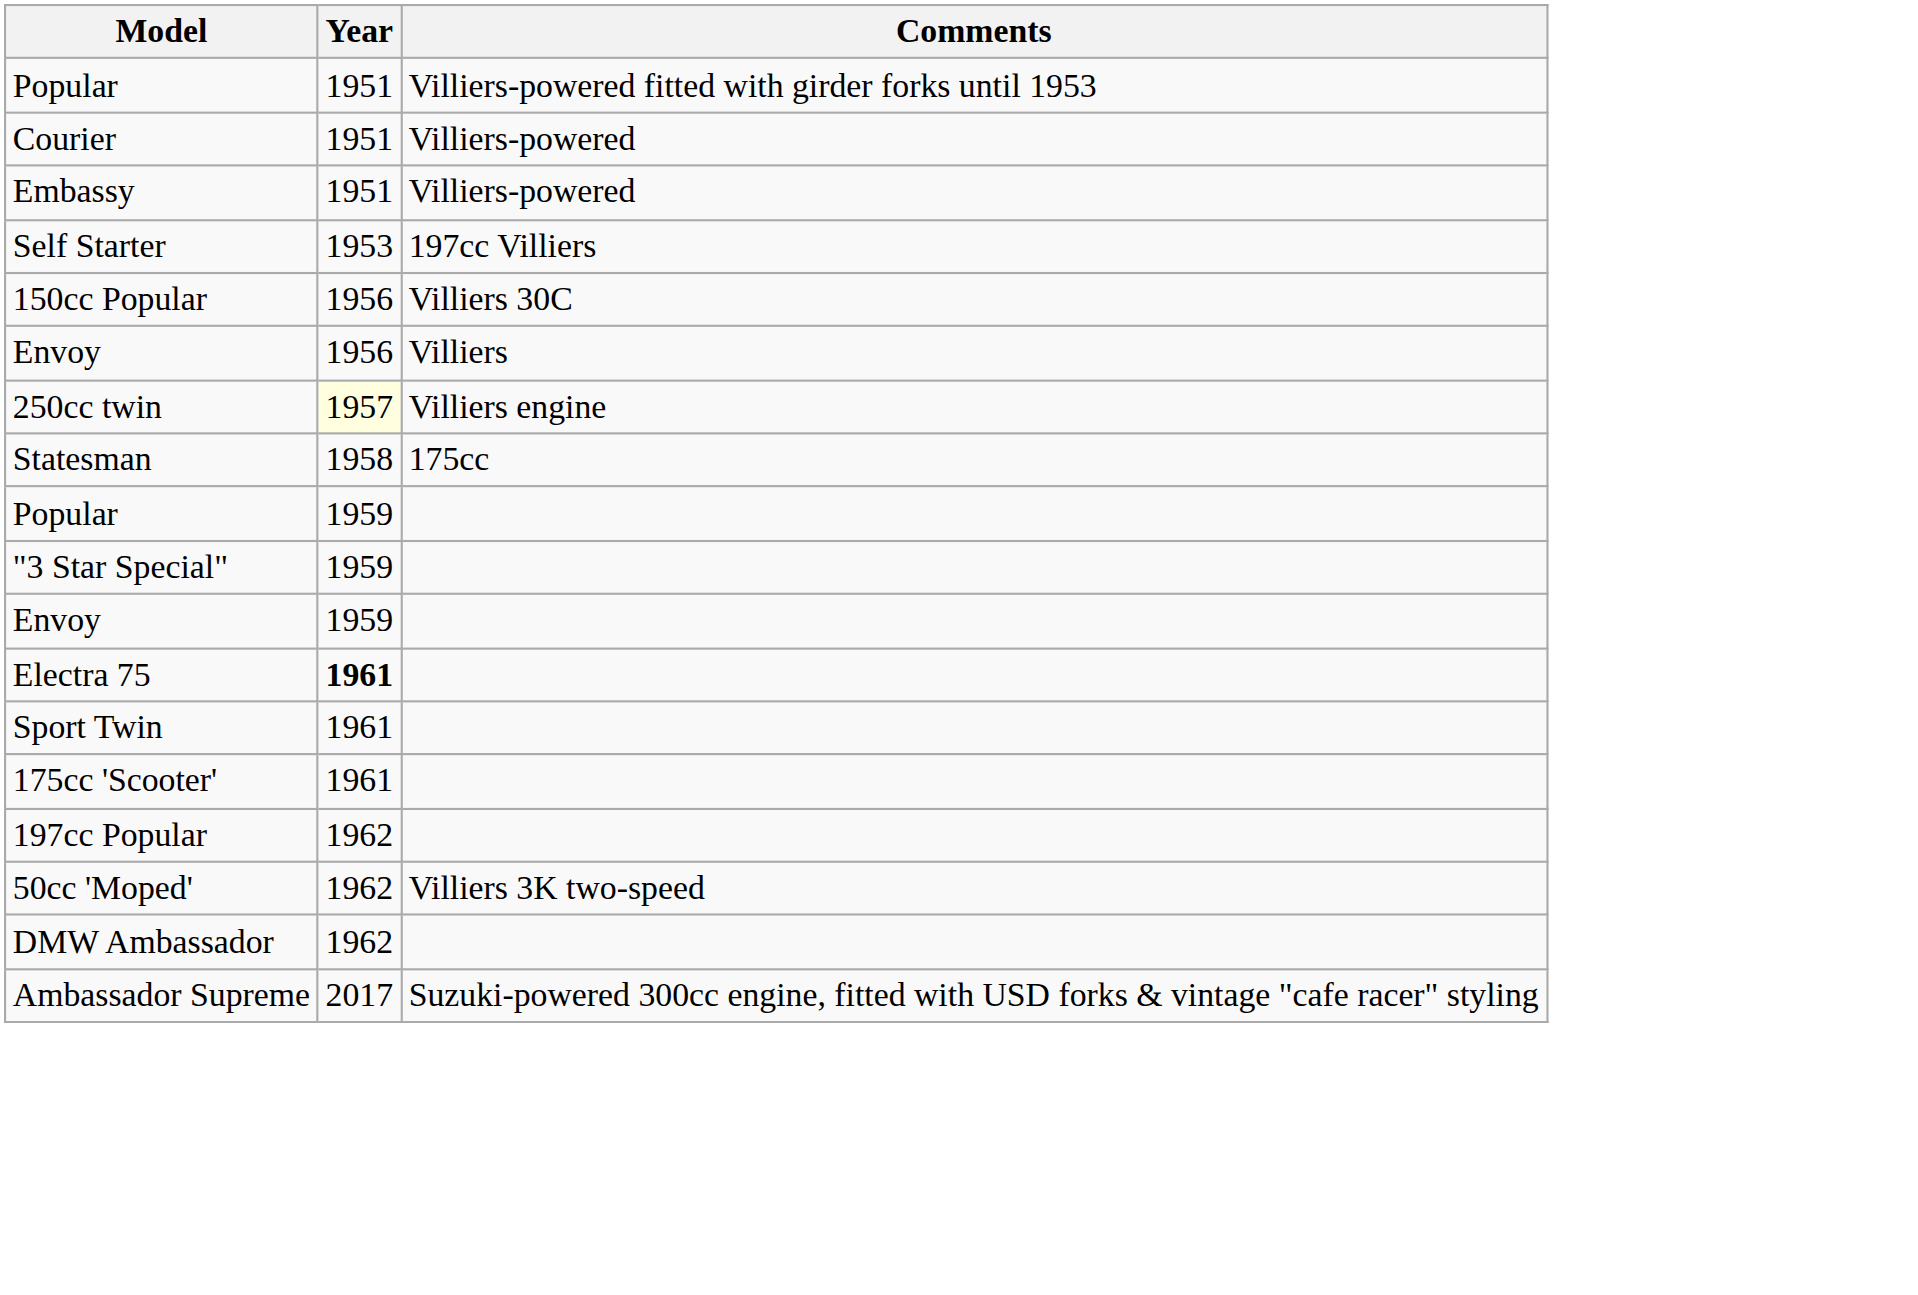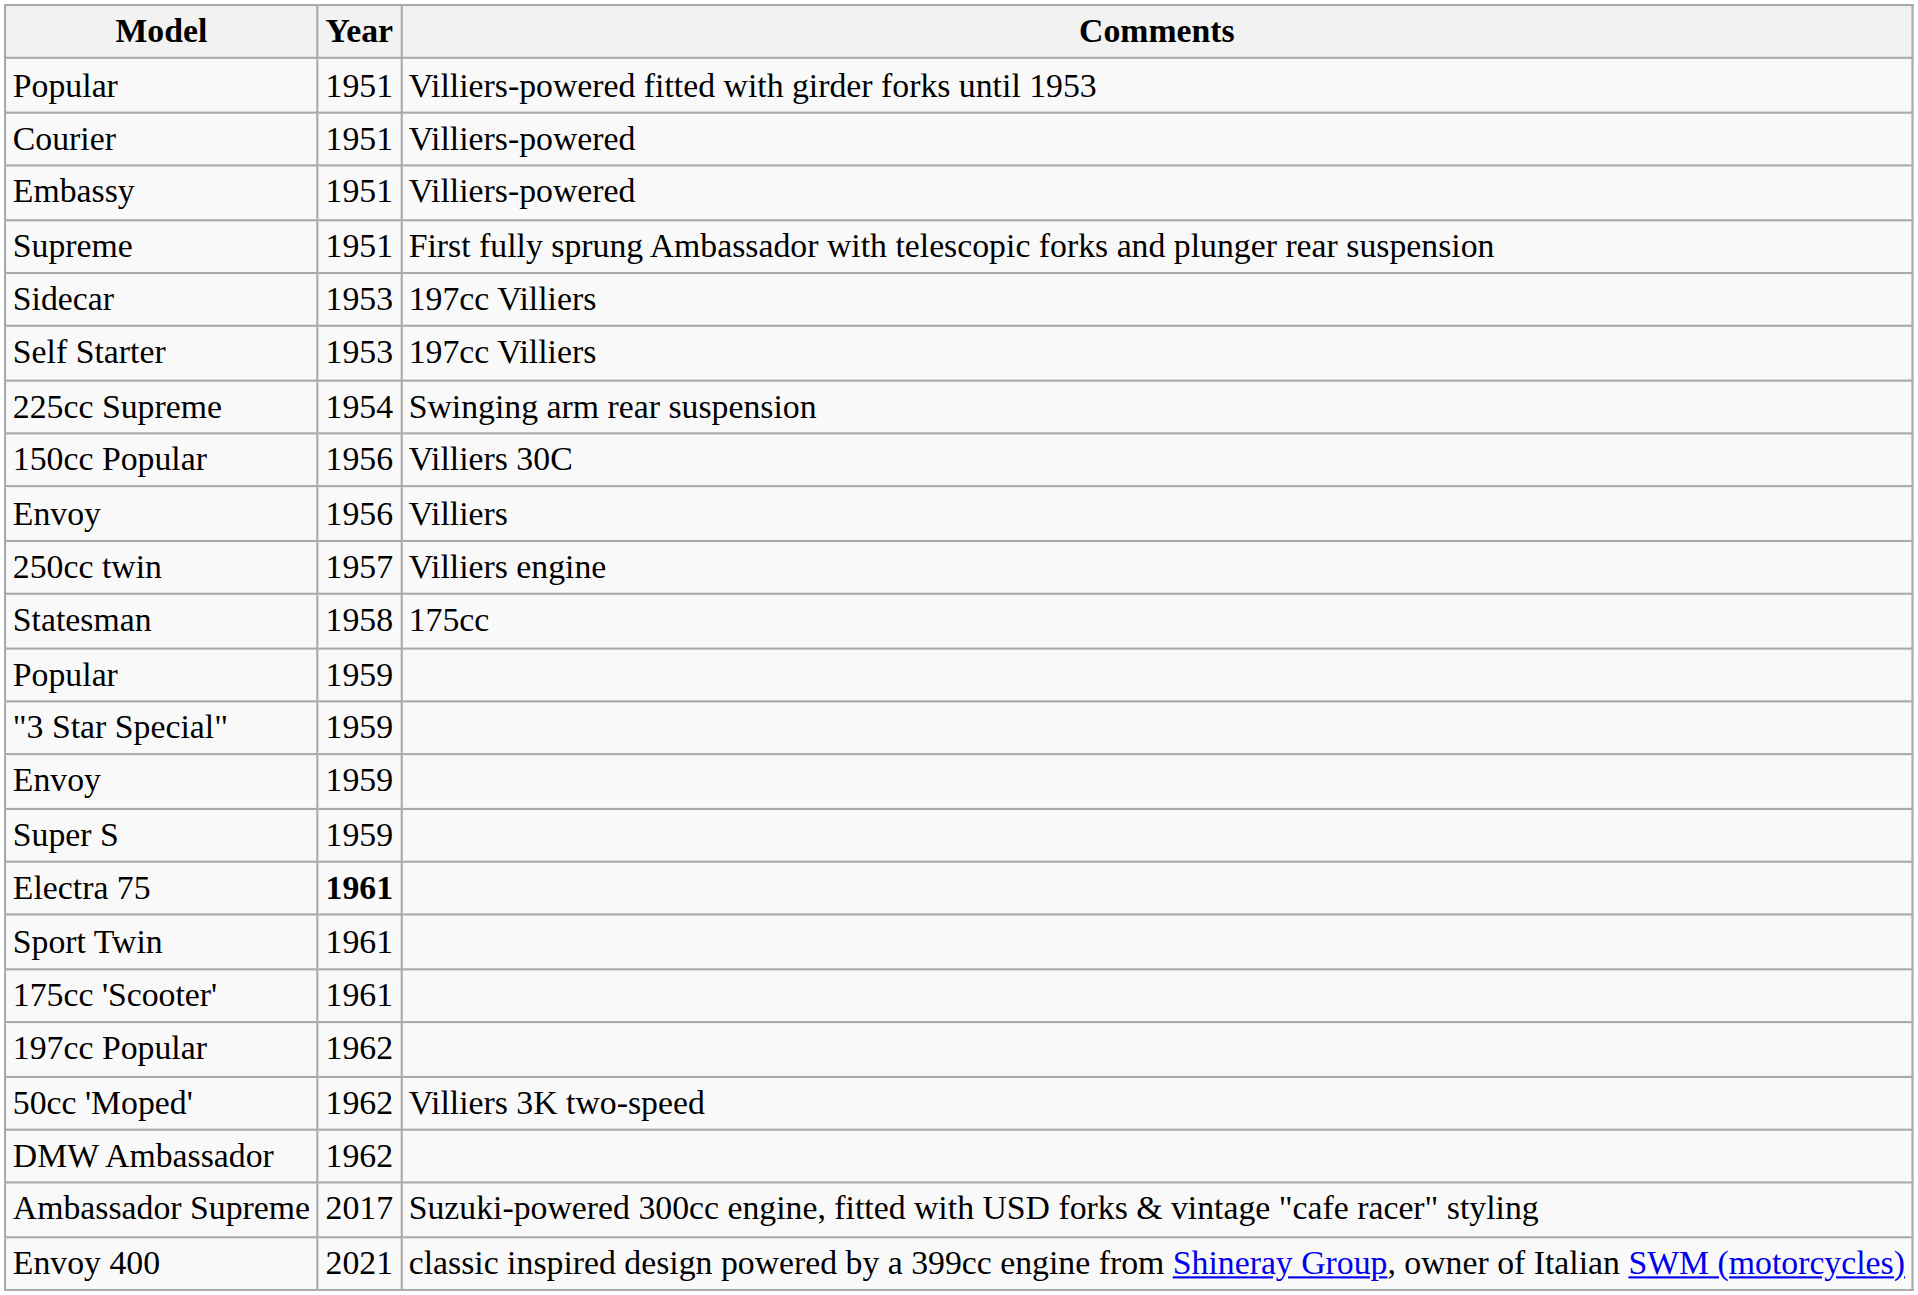+ row: Supreme | 1951 | First fully sprung Ambassador with telescopic forks and plunger rear suspension
+ row: Sidecar | 1953 | 197cc Villiers
+ row: 225cc Supreme | 1954 | Swinging arm rear suspension
250cc twin | Year: lightyellow background -> no background
+ row: Super S | 1959
+ row: Envoy 400 | 2021 | classic inspired design powered by a 399cc engine from Shineray Group, owner of Italian SWM (motorcycles)
